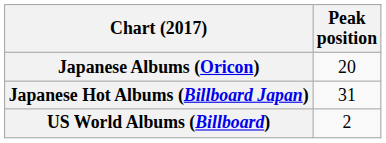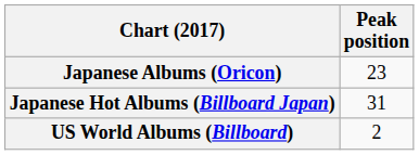Japanese Albums (Oricon) | Peak position: 20 -> 23
